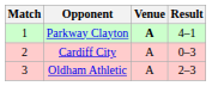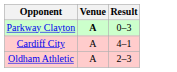- column: Match | 1 | 2 | 3
Parkway Clayton | Result: 4–1 -> 0–3
Cardiff City | Result: 0–3 -> 4–1
